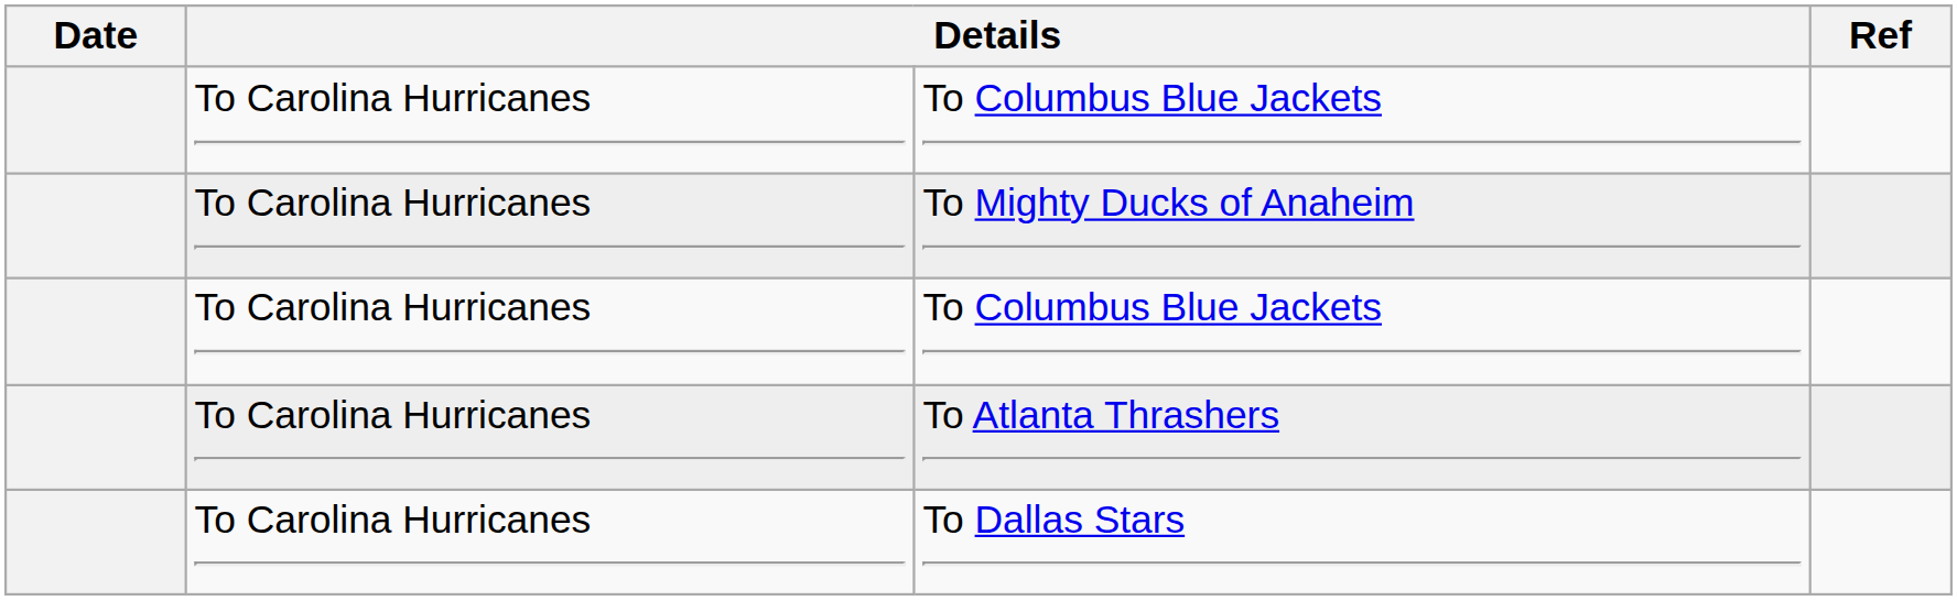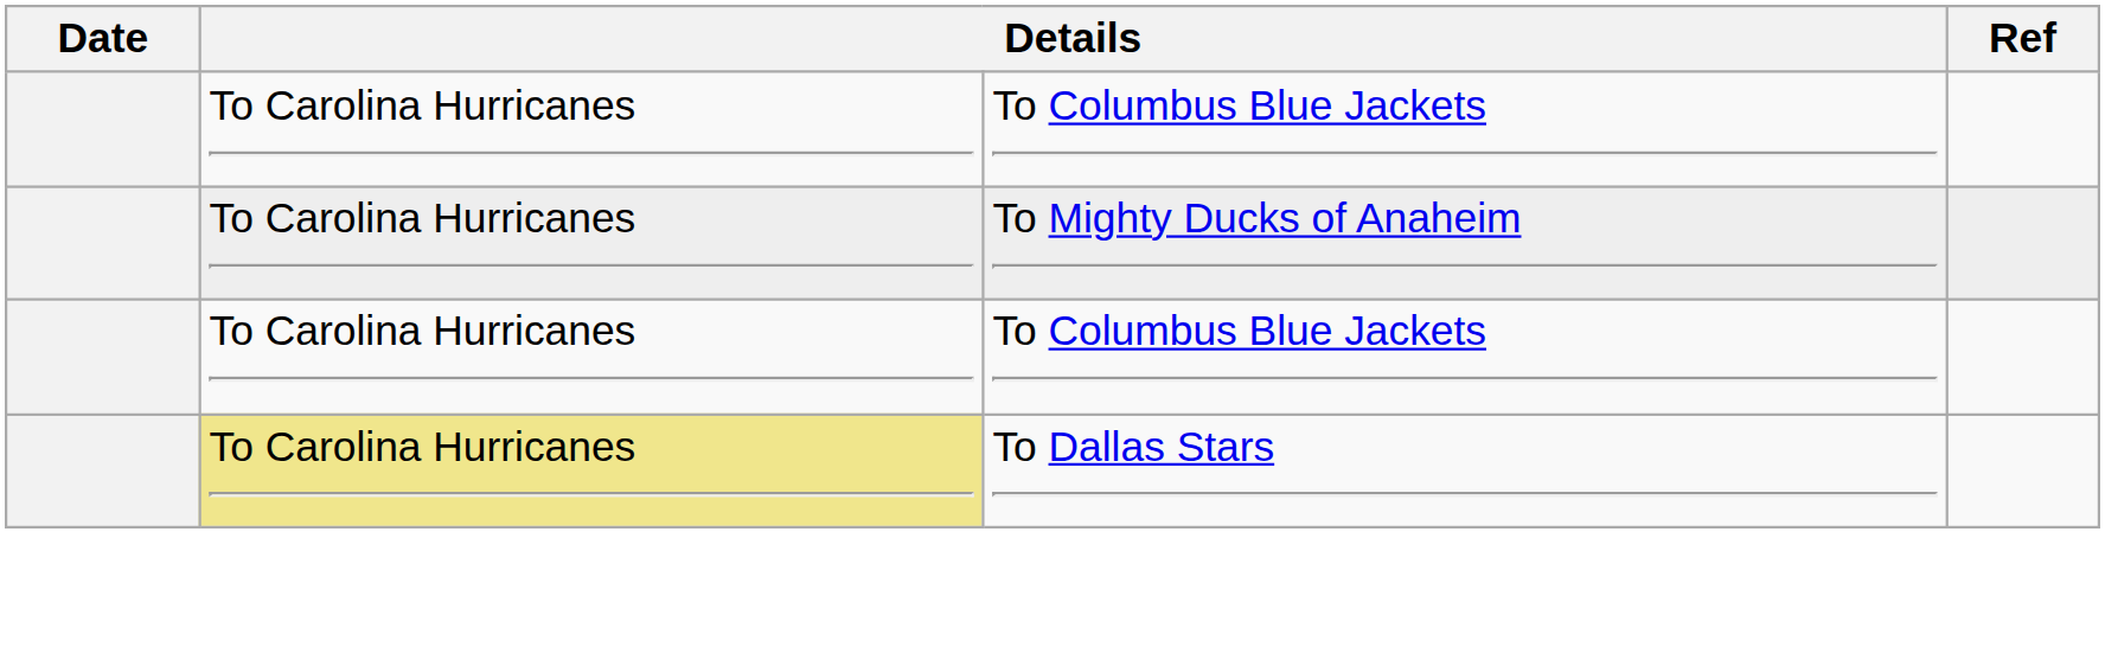- row: To Carolina Hurricanes | To Atlanta Thrashers
To Dallas Stars | column 2: no background -> khaki background
